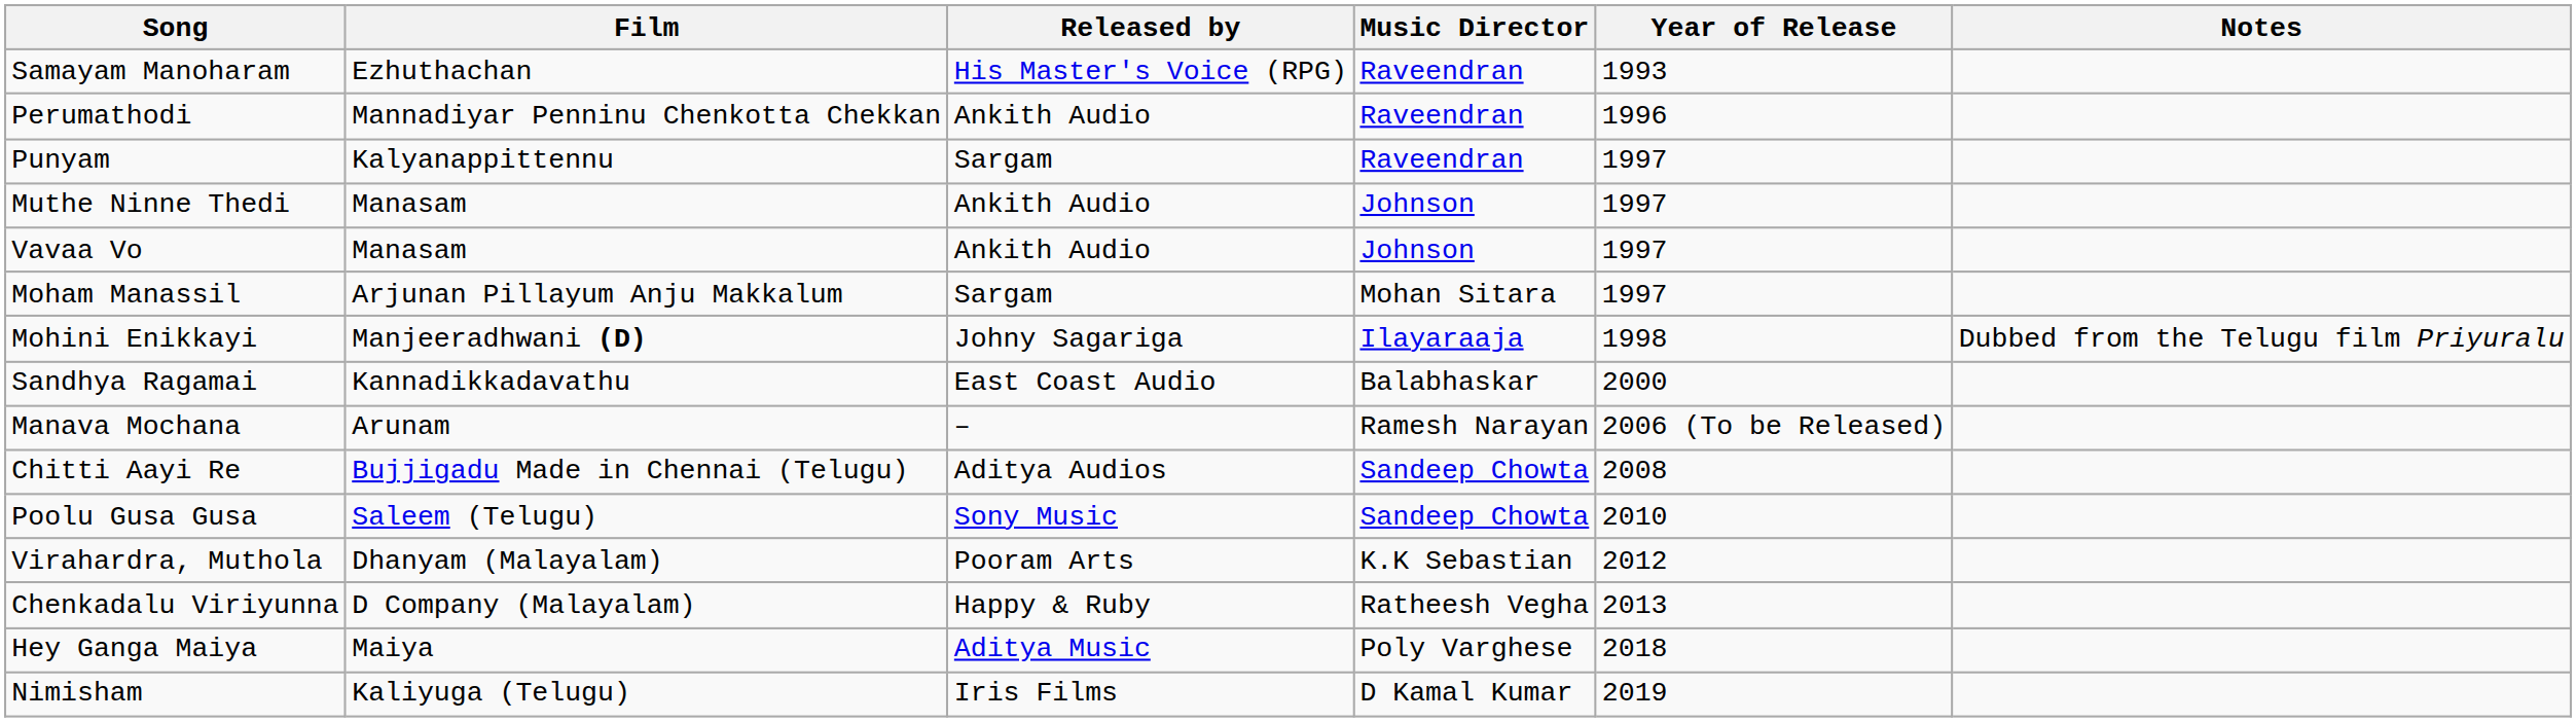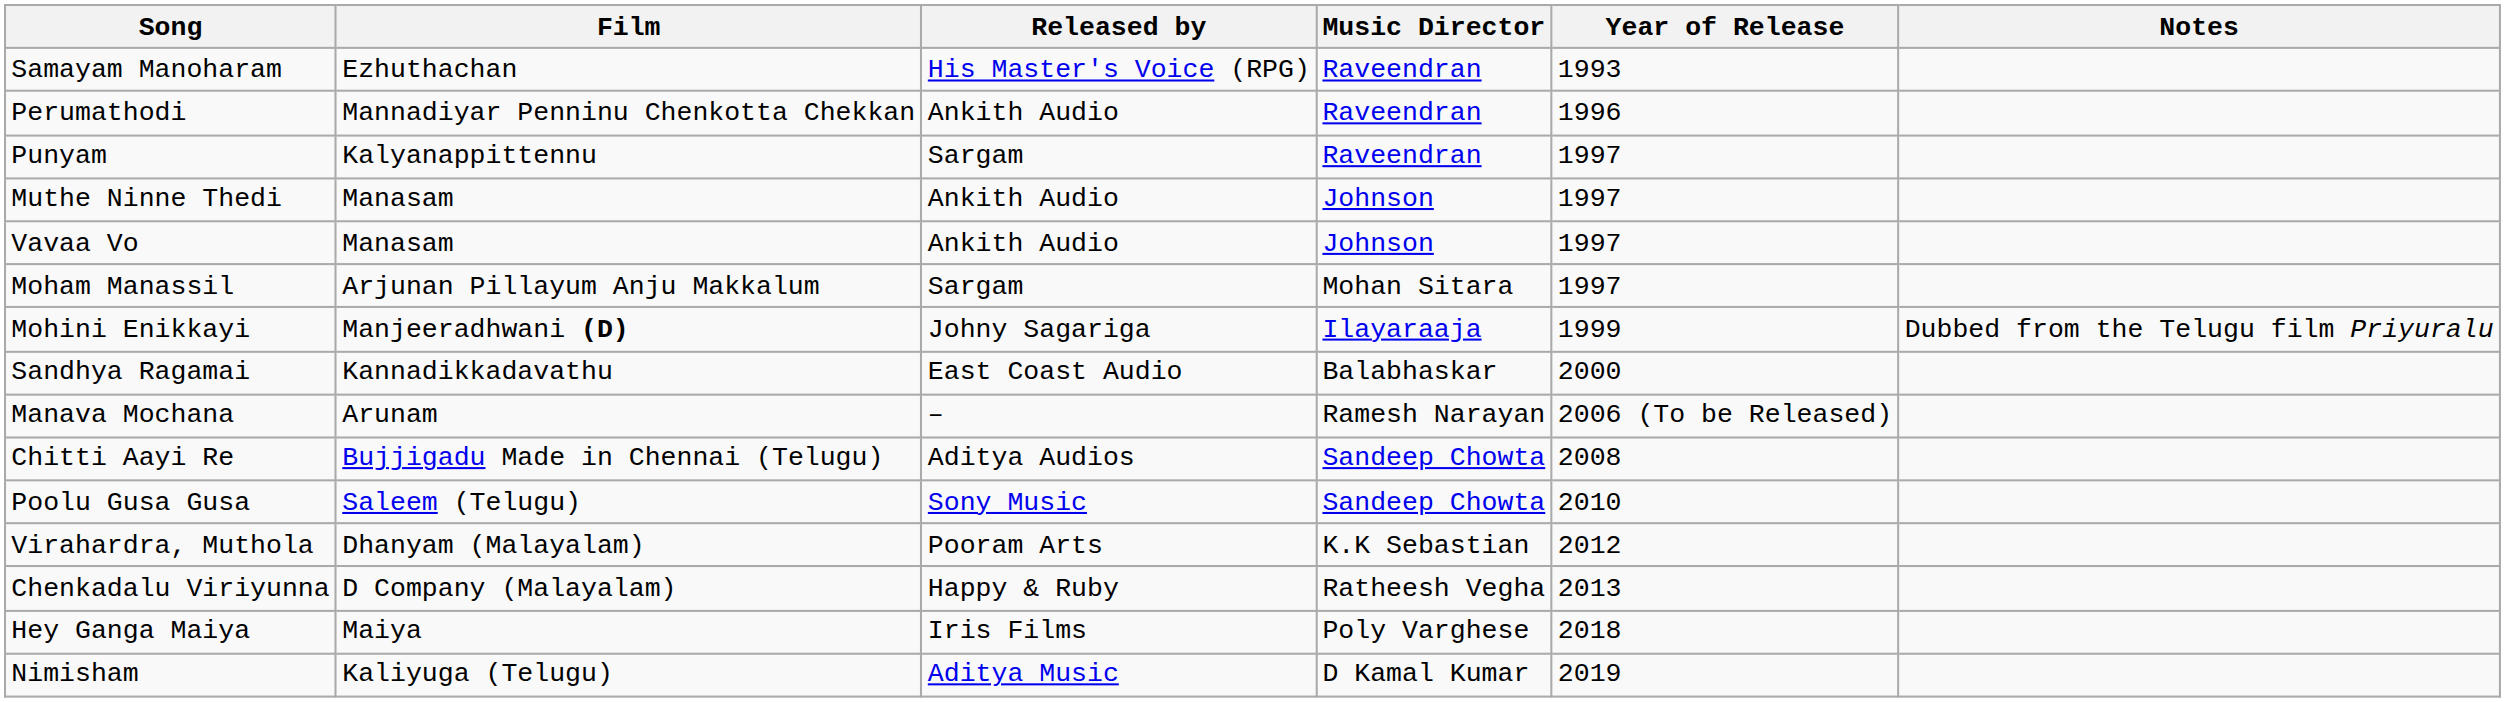Mohini Enikkayi | Year of Release: 1998 -> 1999
Hey Ganga Maiya | Released by: Aditya Music -> Iris Films
Nimisham | Released by: Iris Films -> Aditya Music
